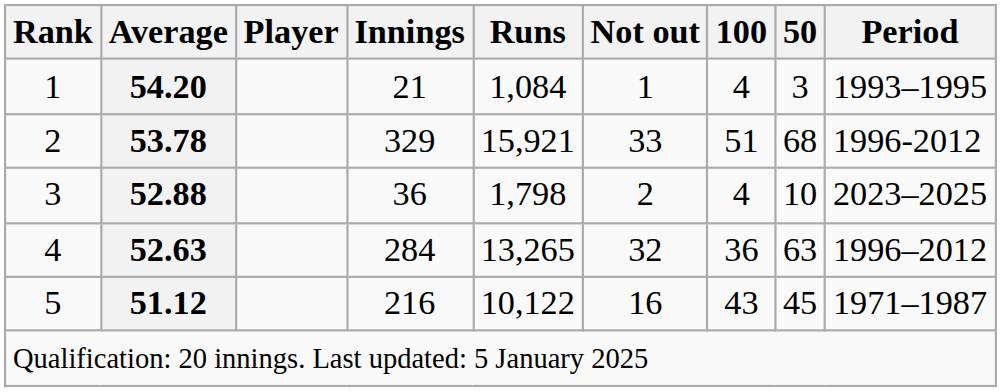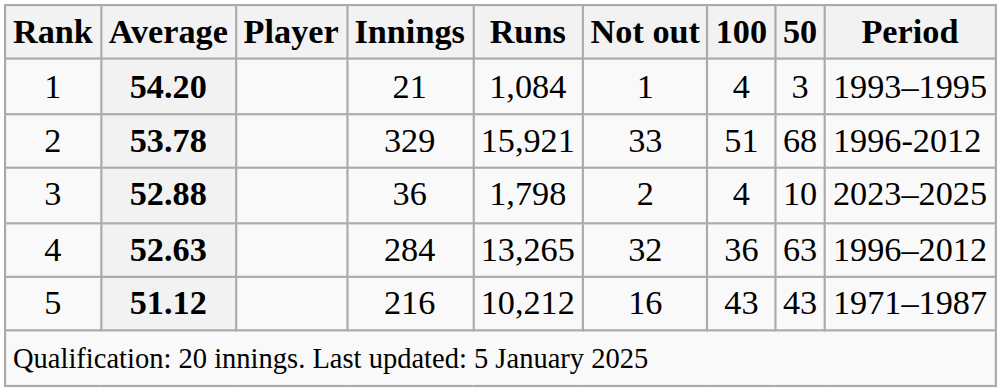5 | Runs: 10,122 -> 10,212
5 | 50: 45 -> 43
